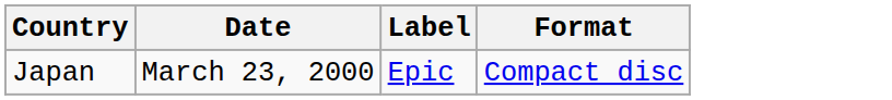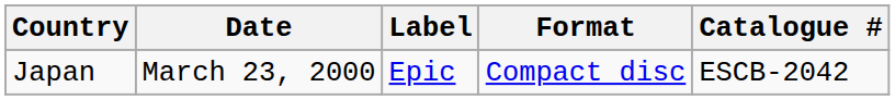+ column: Catalogue # | ESCB-2042
